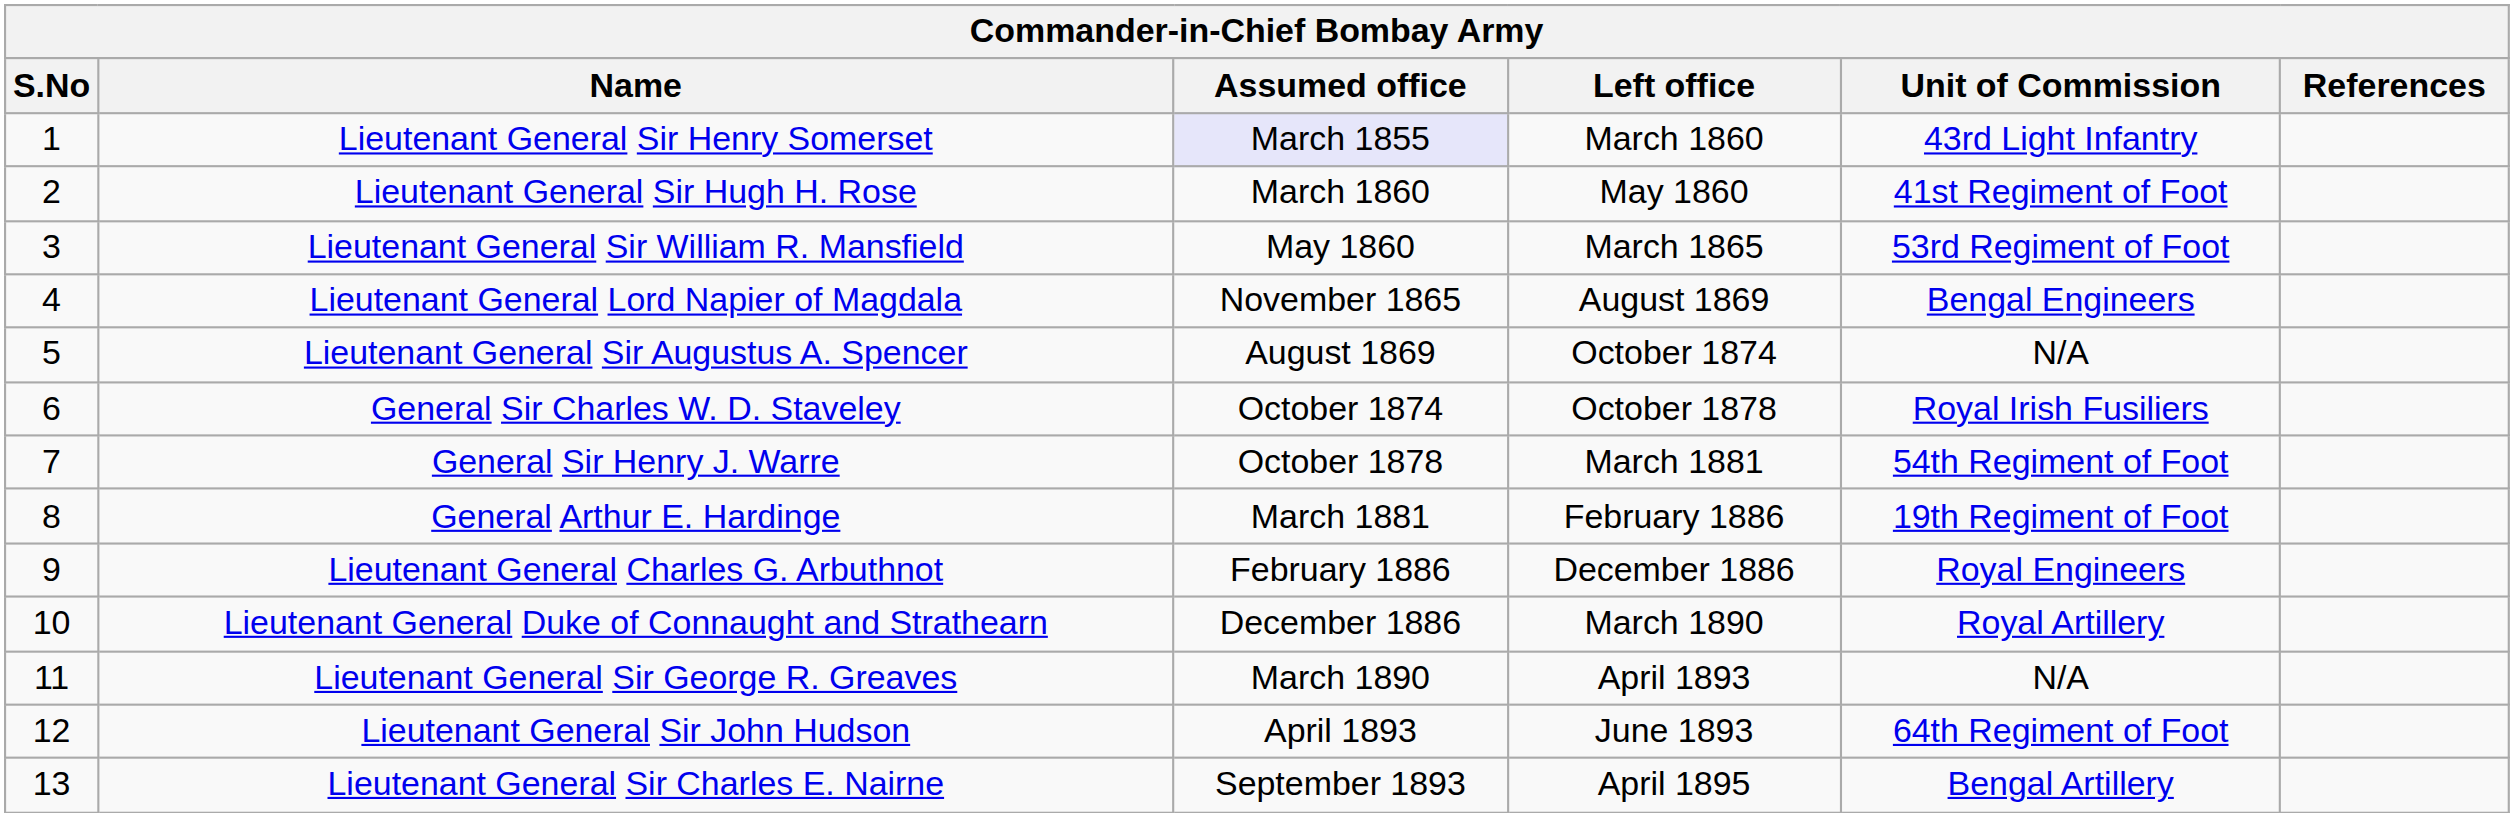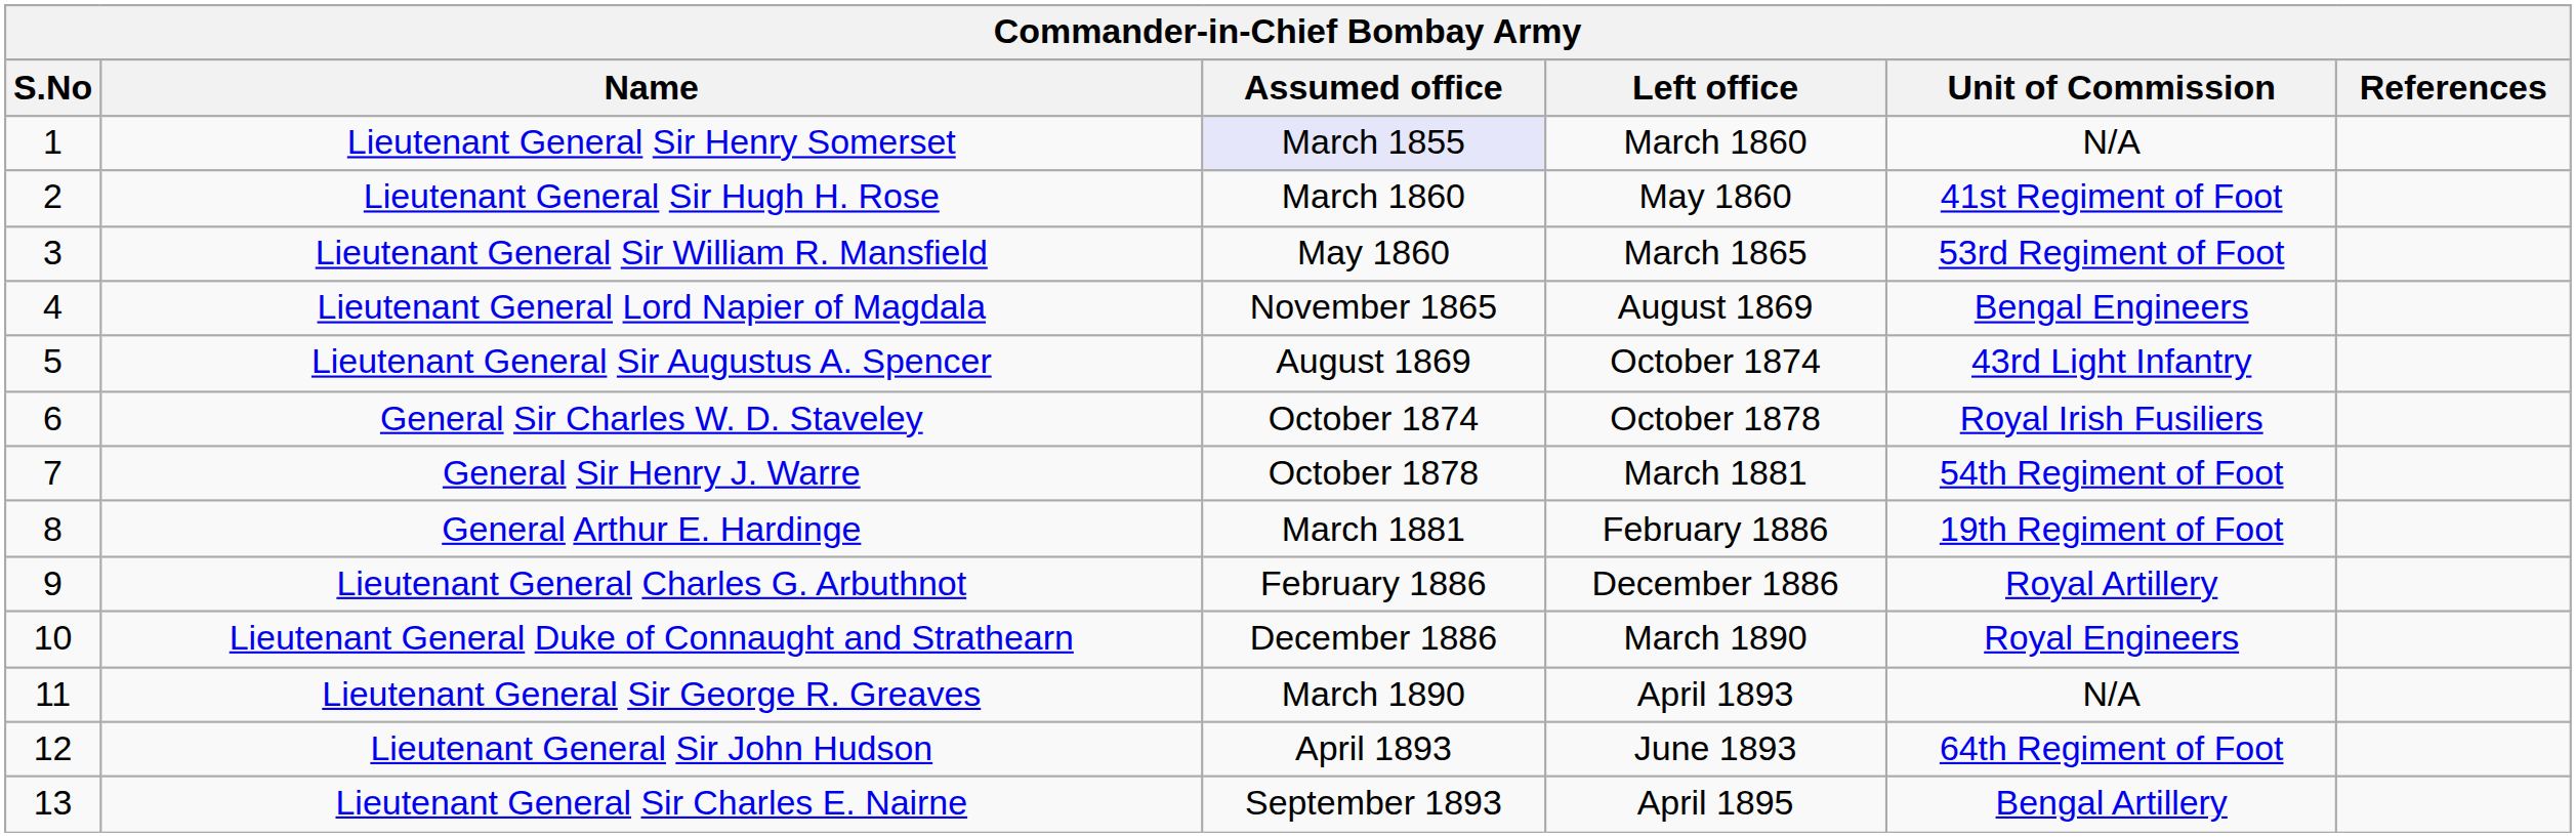Lieutenant General Sir Henry Somerset | Unit of Commission: 43rd Light Infantry -> N/A
Lieutenant General Sir Augustus A. Spencer | Unit of Commission: N/A -> 43rd Light Infantry
Lieutenant General Charles G. Arbuthnot | Unit of Commission: Royal Engineers -> Royal Artillery
Lieutenant General Duke of Connaught and Strathearn | Unit of Commission: Royal Artillery -> Royal Engineers
